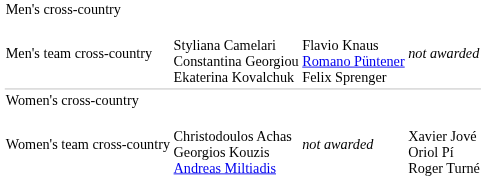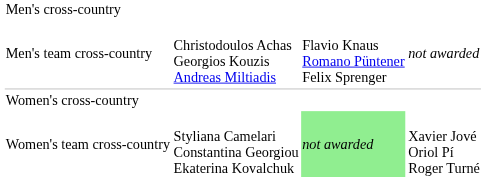Men's team cross-country | column 2: Styliana Camelari Constantina Georgiou Ekaterina Kovalchuk -> Christodoulos Achas Georgios Kouzis Andreas Miltiadis
Women's team cross-country | column 2: Christodoulos Achas Georgios Kouzis Andreas Miltiadis -> Styliana Camelari Constantina Georgiou Ekaterina Kovalchuk
Women's team cross-country | column 3: no background -> lightgreen background
